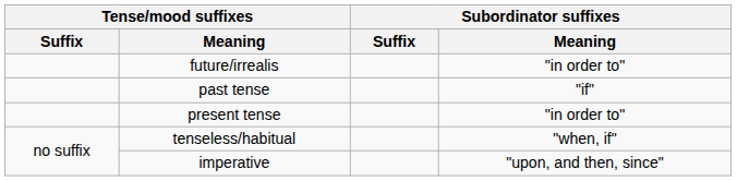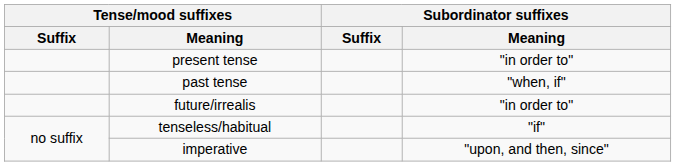rows swapped: present tense <-> future/irrealis
past tense | Subordinator suffixes / Meaning: "if" -> "when, if"
tenseless/habitual | Subordinator suffixes / Meaning: "when, if" -> "if"
